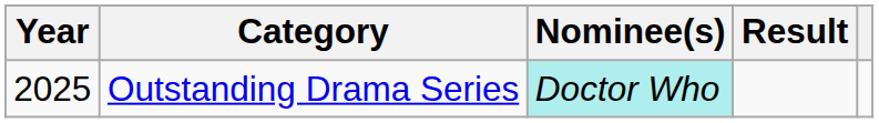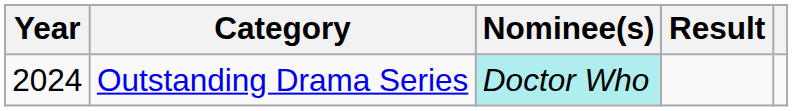Outstanding Drama Series | Year: 2025 -> 2024
